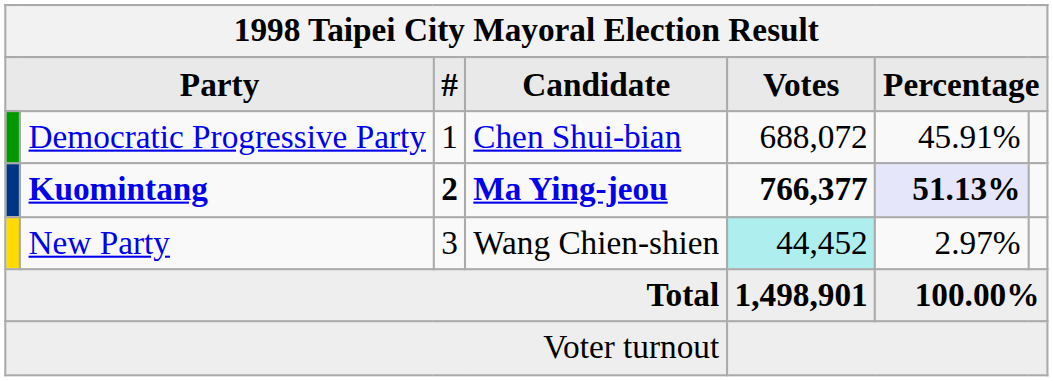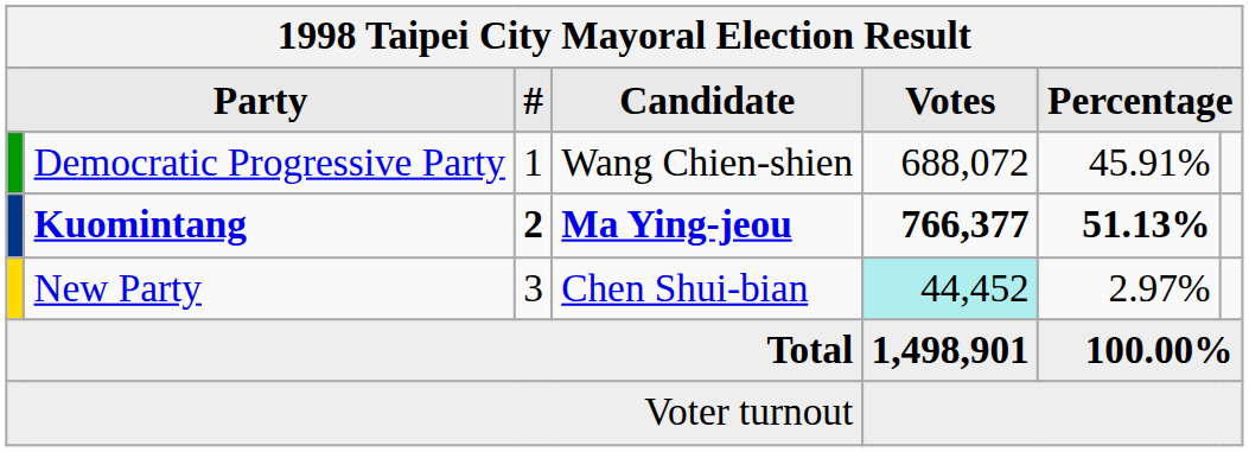Democratic Progressive Party | Candidate: Chen Shui-bian -> Wang Chien-shien
Kuomintang | column 6: lavender background -> no background
New Party | Candidate: Wang Chien-shien -> Chen Shui-bian
